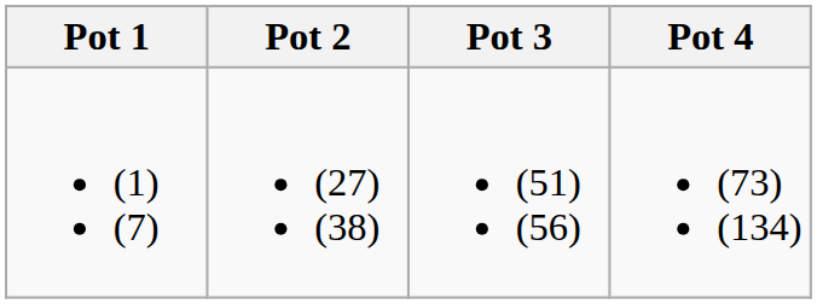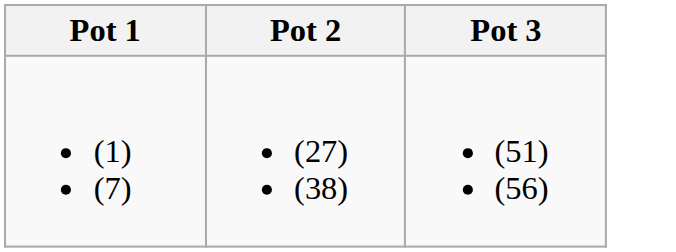- column: Pot 4 | (73) (134)
